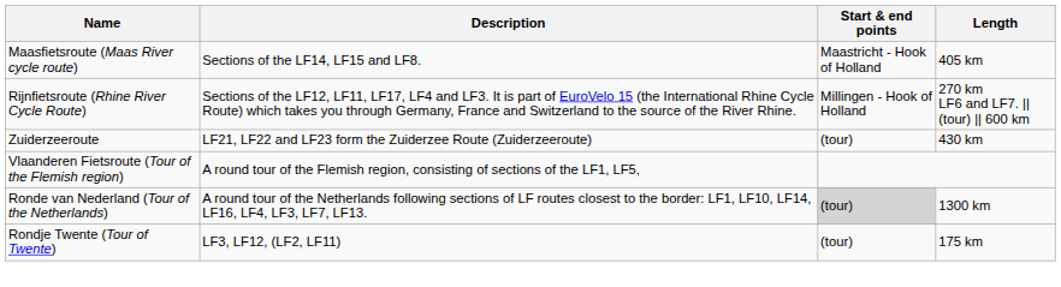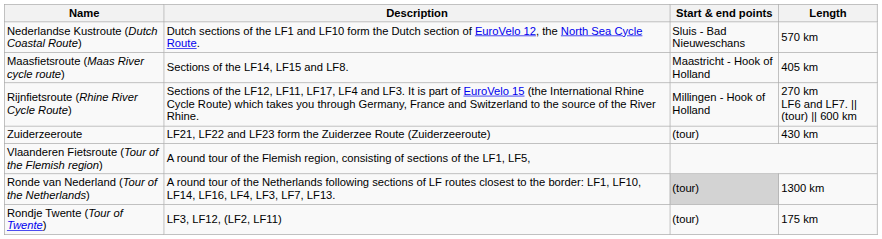+ row: Nederlandse Kustroute (Dutch Coastal Route) | Dutch sections of the LF1 and LF10 form the Dutch section of EuroVelo 12, the North Sea Cycle Route. | Sluis - Bad Nieuweschans | 570 km
